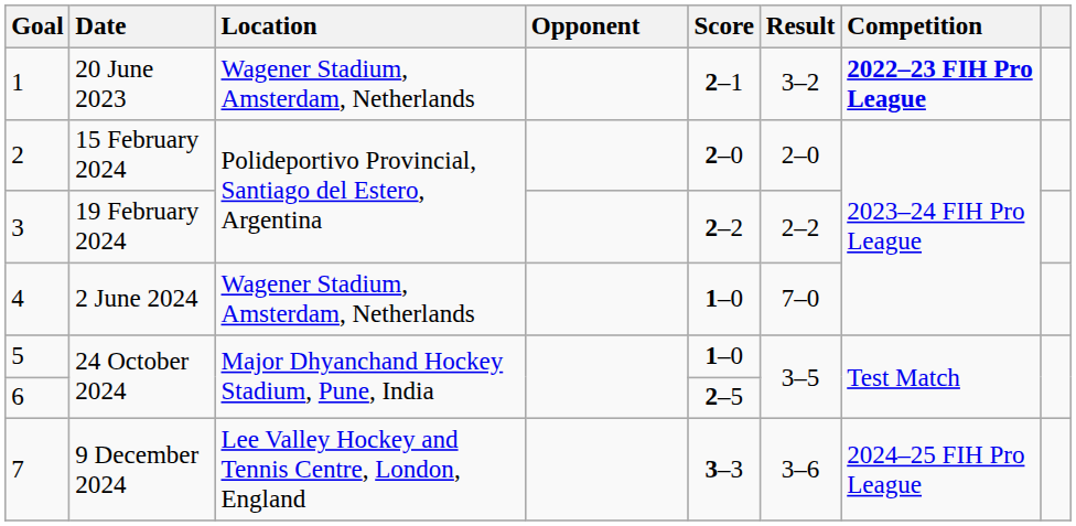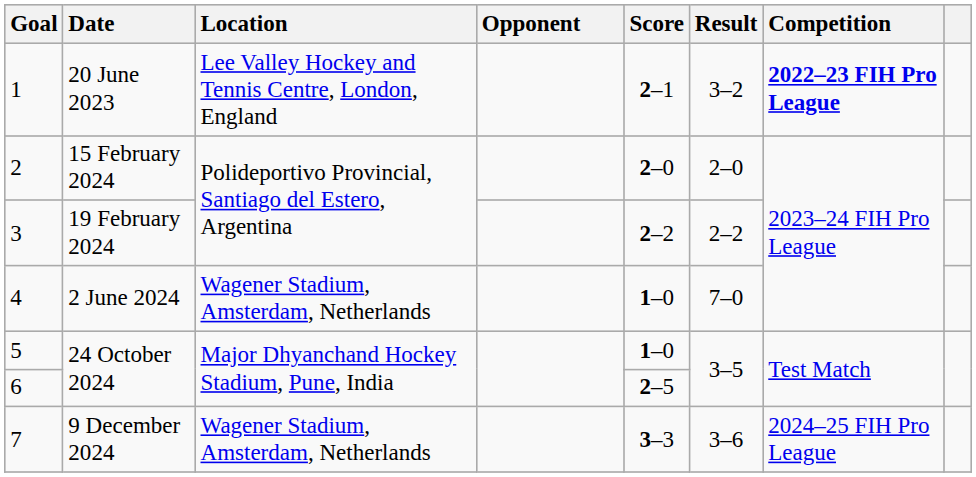1 | Location: Wagener Stadium, Amsterdam, Netherlands -> Lee Valley Hockey and Tennis Centre, London, England
7 | Location: Lee Valley Hockey and Tennis Centre, London, England -> Wagener Stadium, Amsterdam, Netherlands
